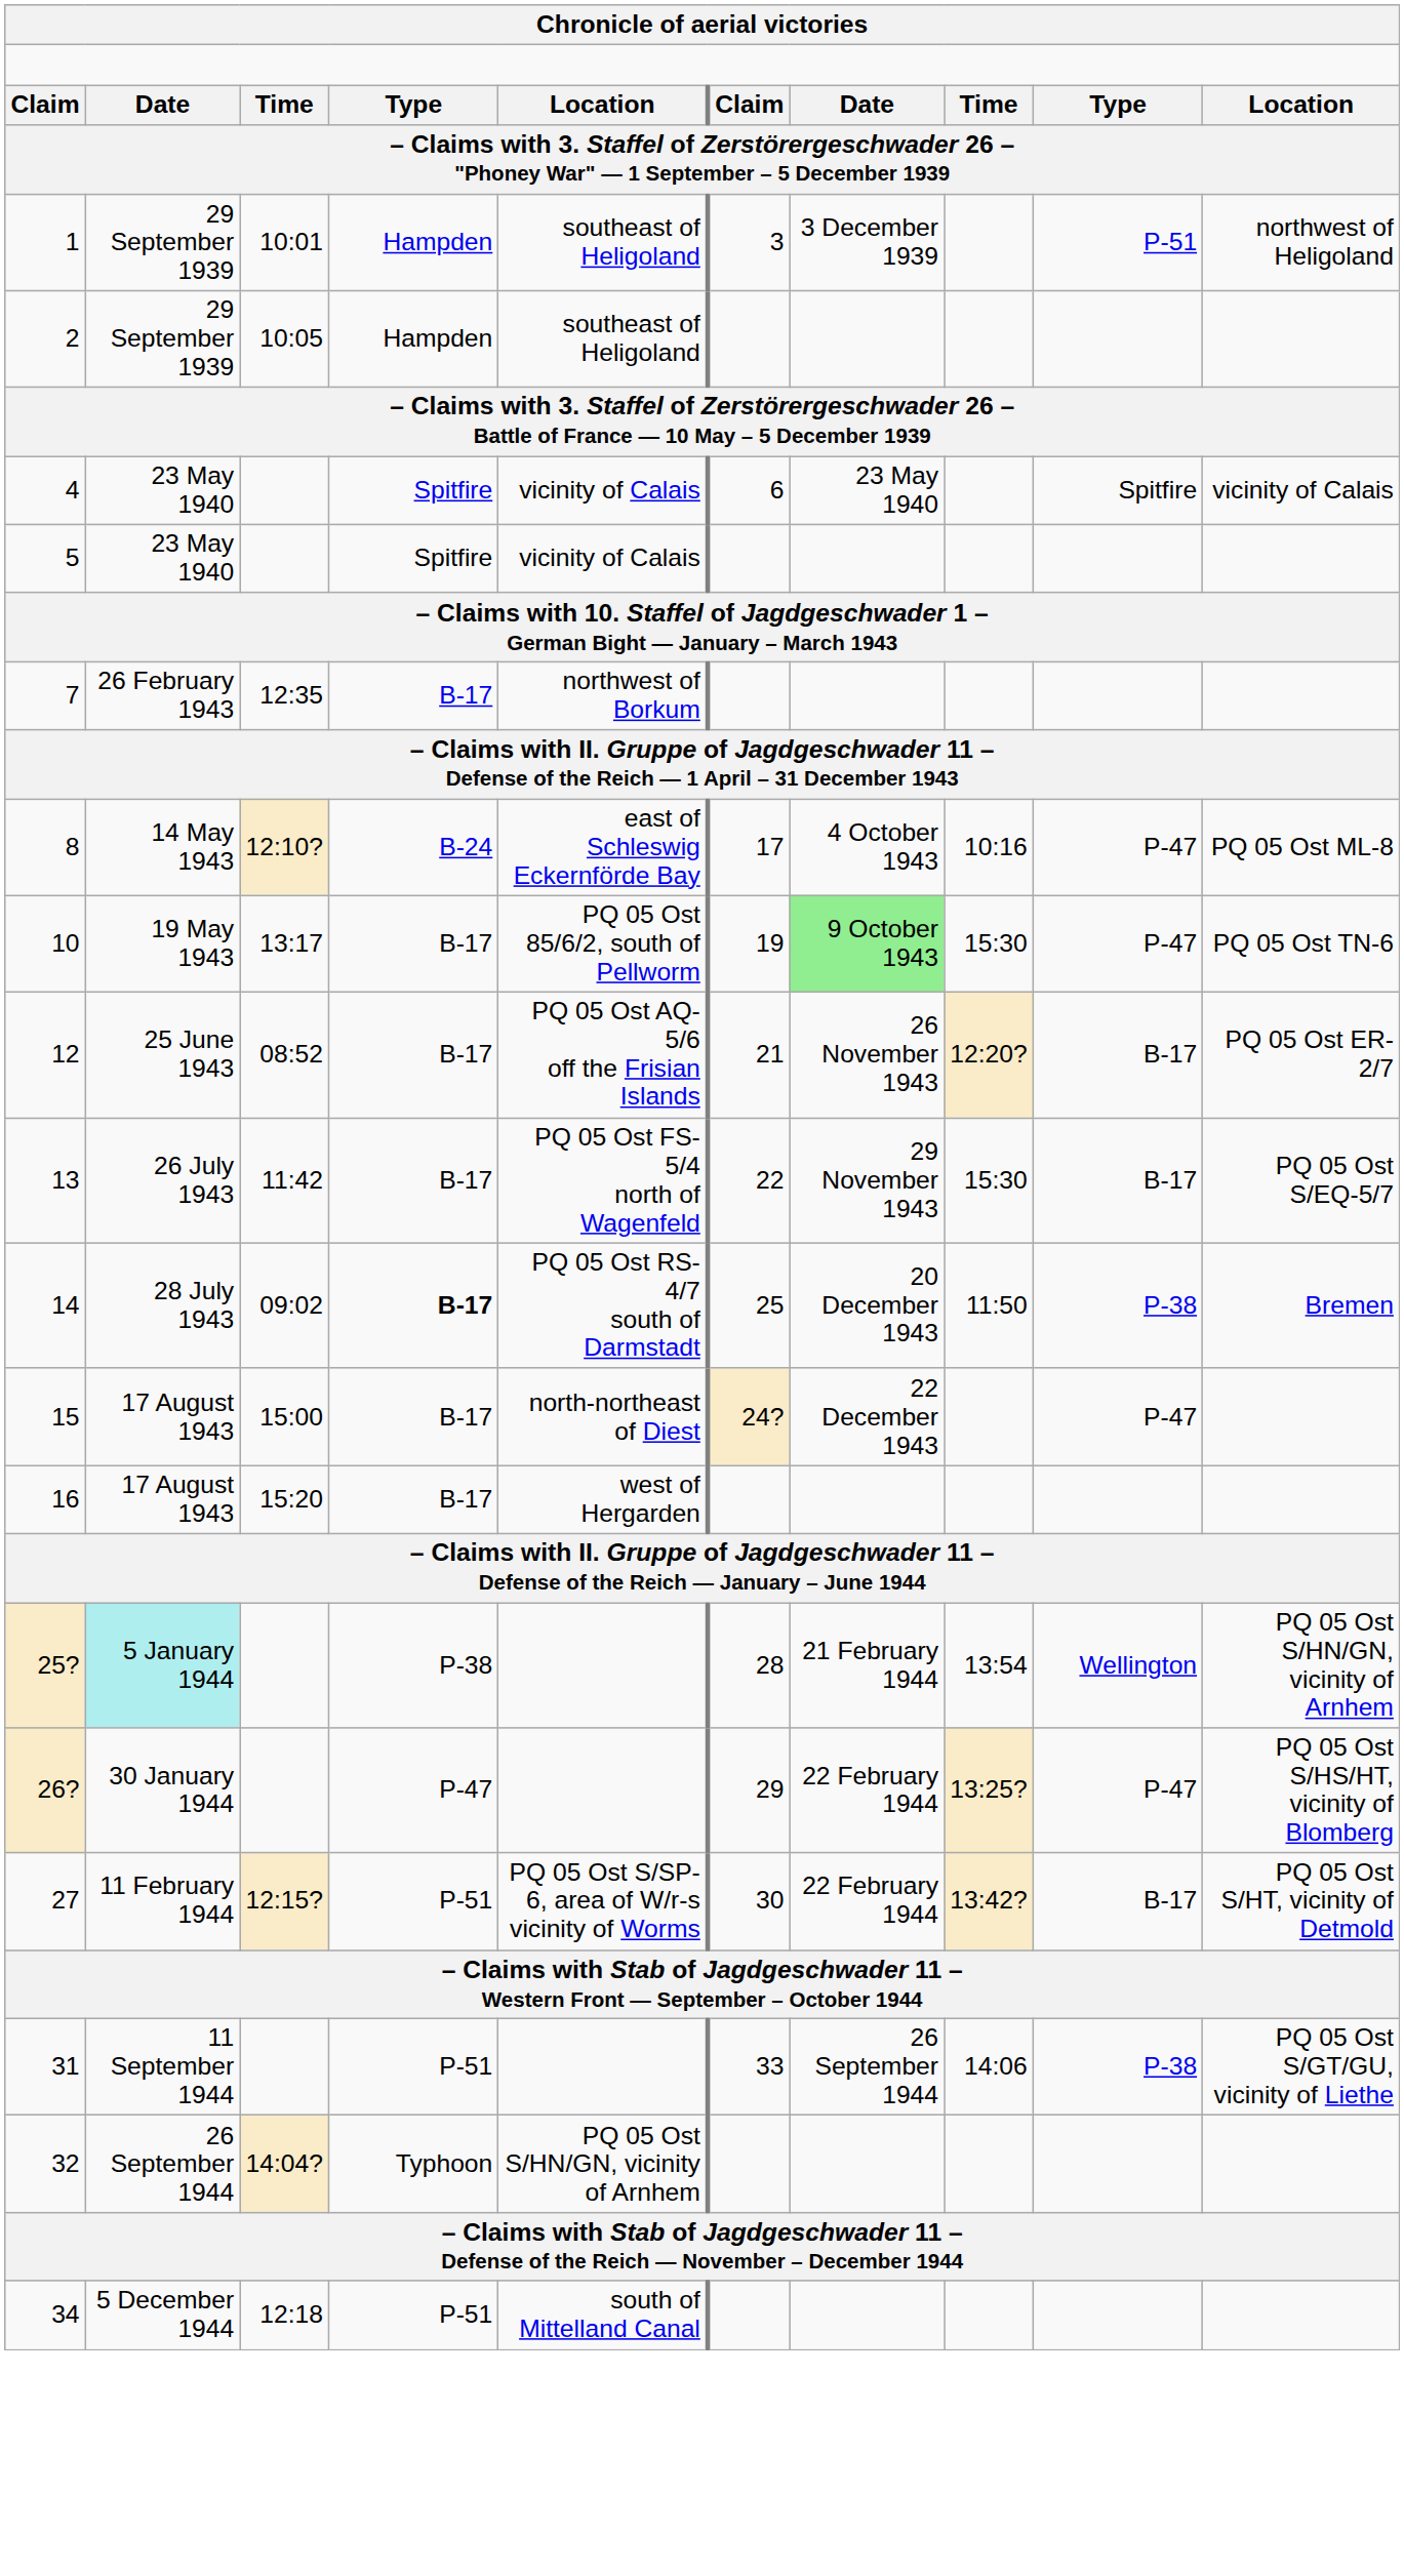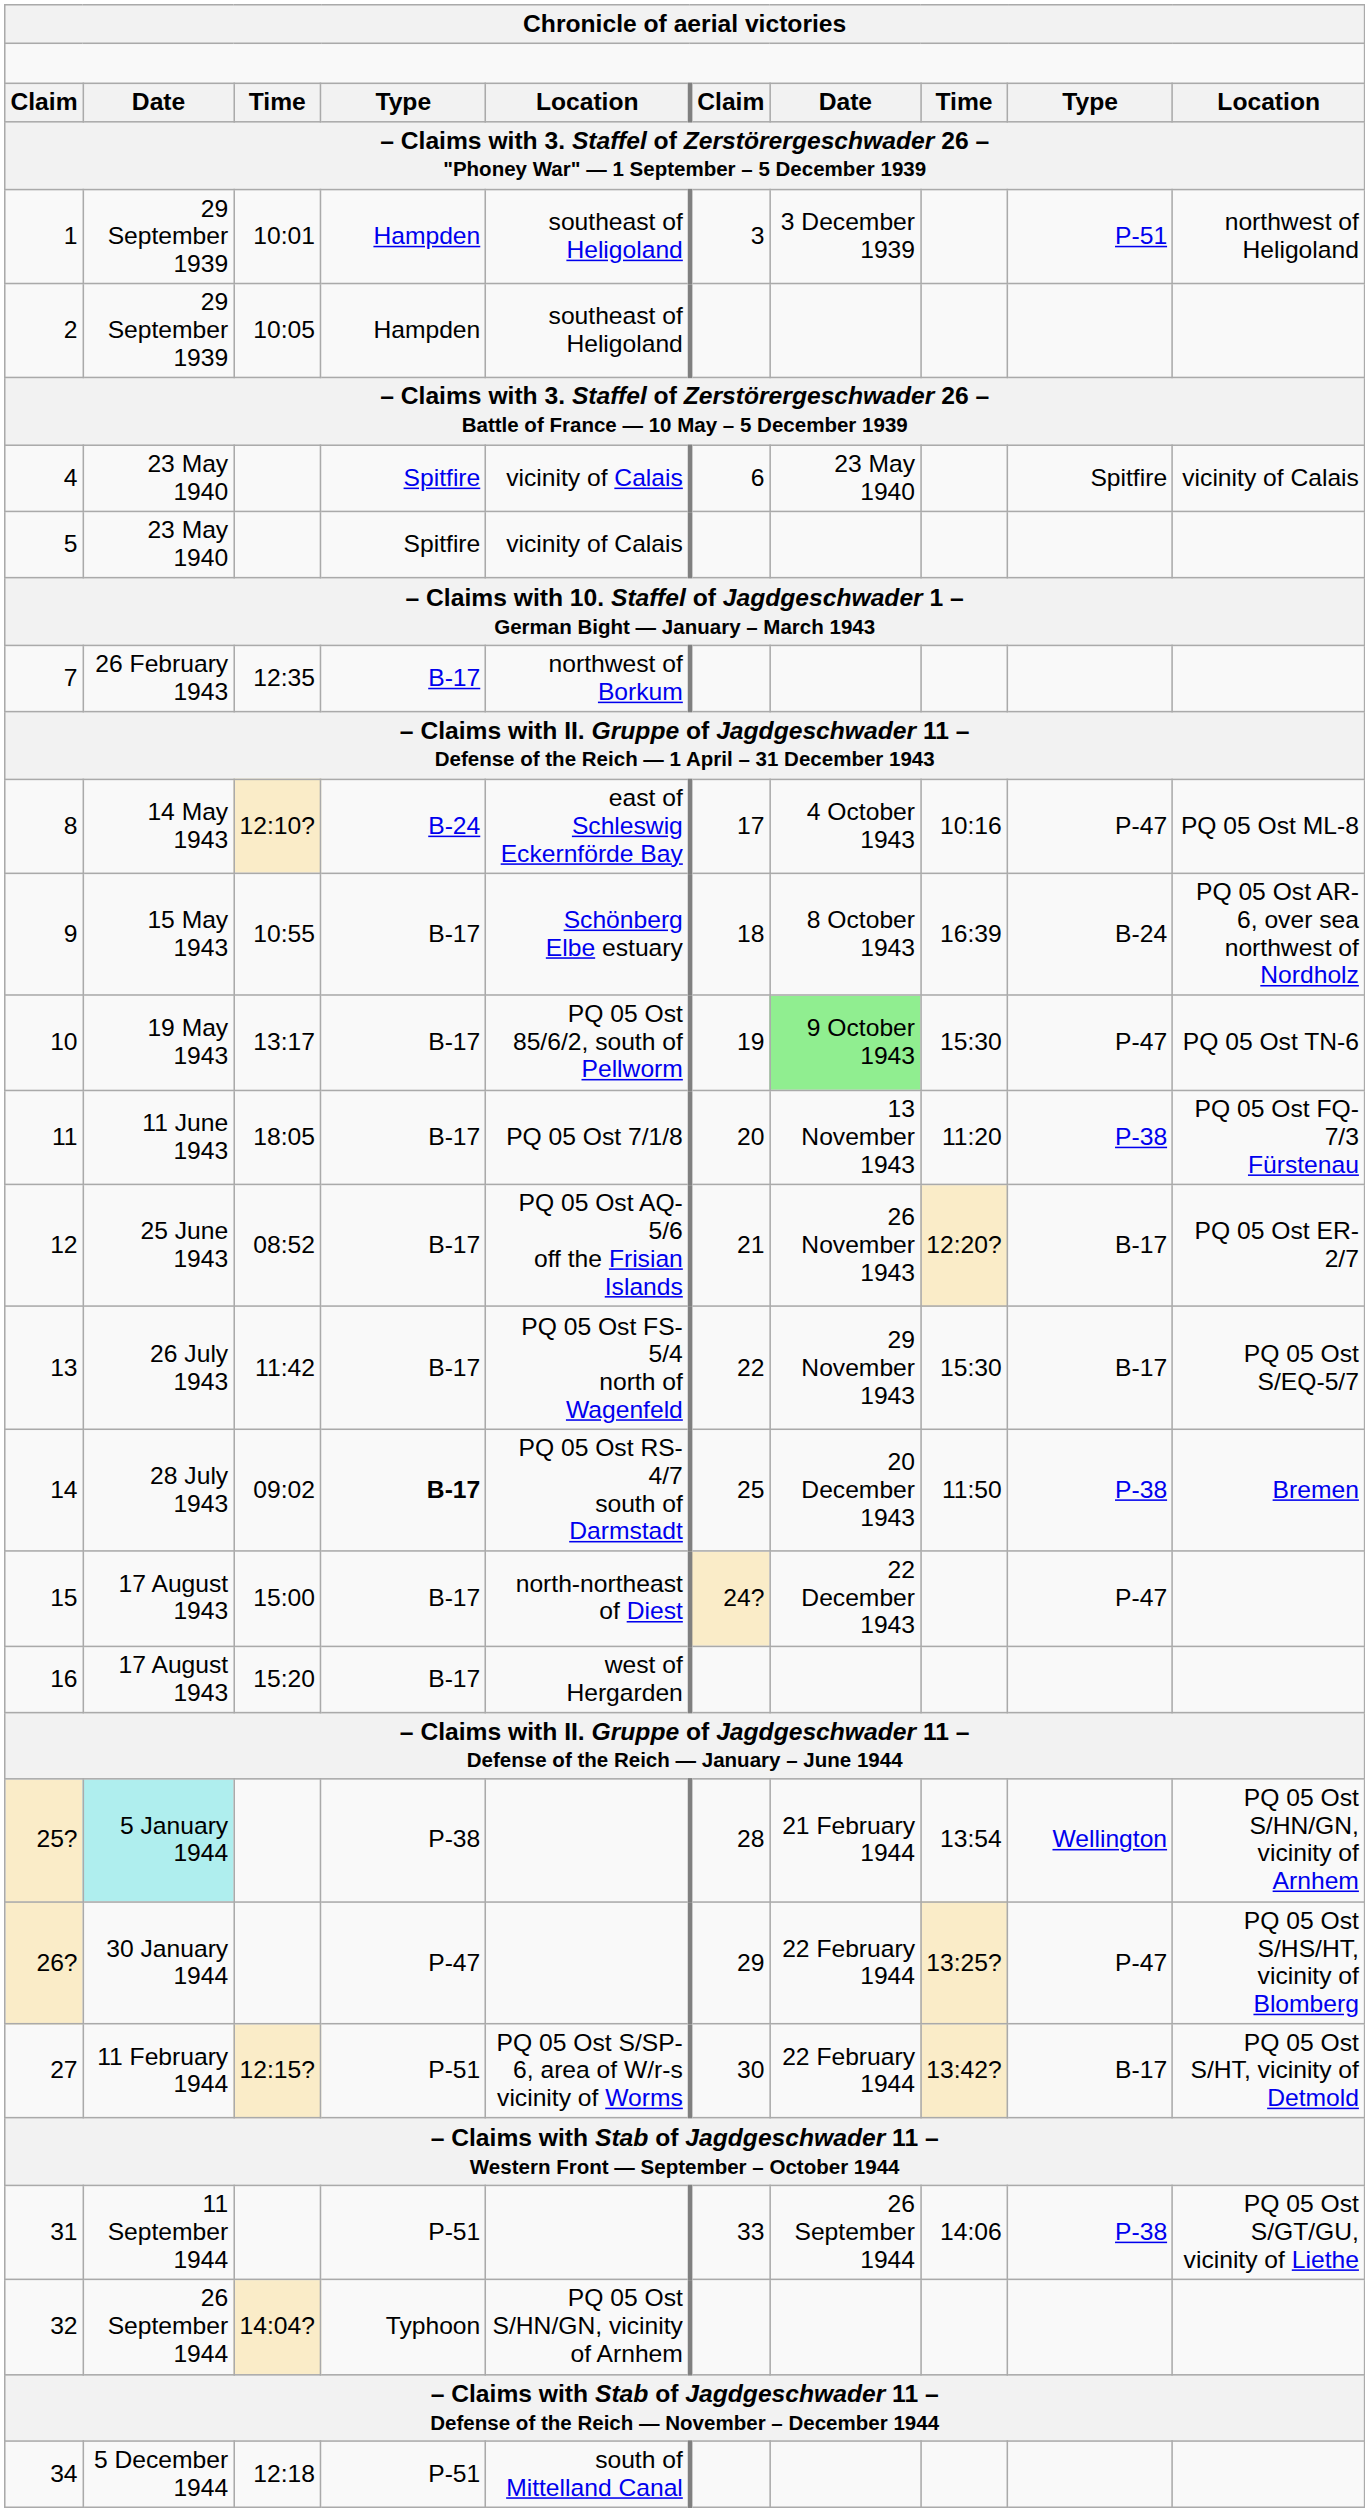+ row: 9 | 15 May 1943 | 10:55 | B-17 | Schönberg Elbe estuary | 18 | 8 October 1943 | 16:39 | B-24 | PQ 05 Ost AR-6, over sea northwest of Nordholz
+ row: 11 | 11 June 1943 | 18:05 | B-17 | PQ 05 Ost 7/1/8 | 20 | 13 November 1943 | 11:20 | P-38 | PQ 05 Ost FQ-7/3 Fürstenau
